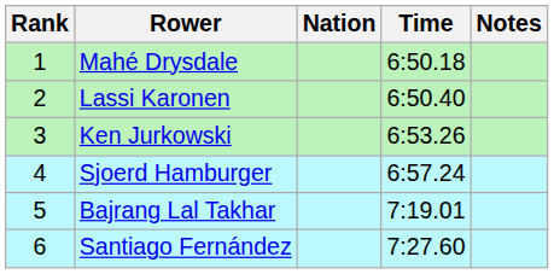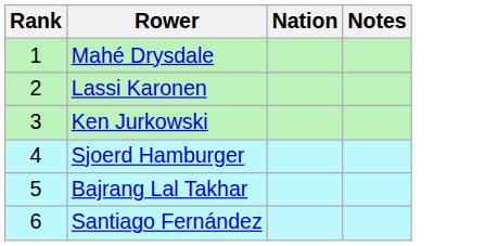- column: Time | 6:50.18 | 6:50.40 | 6:53.26 | 6:57.24 | 7:19.01 | 7:27.60
